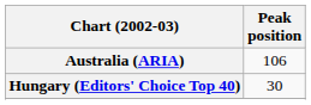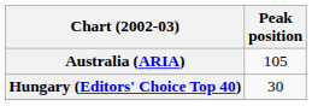Australia (ARIA) | Peak position: 106 -> 105
